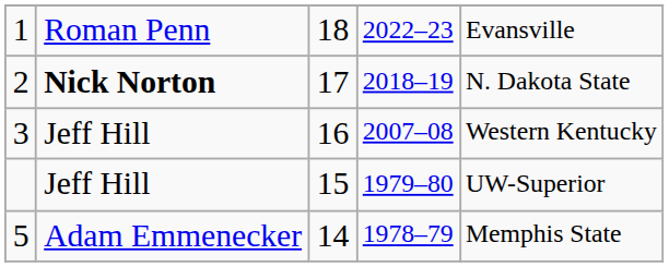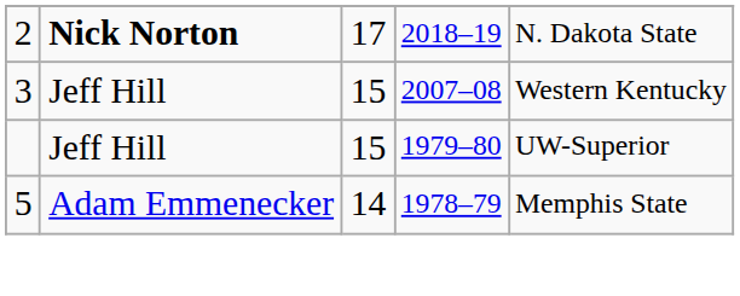- row: 1 | Roman Penn | 18 | 2022–23 | Evansville
3 | column 3: 16 -> 15
